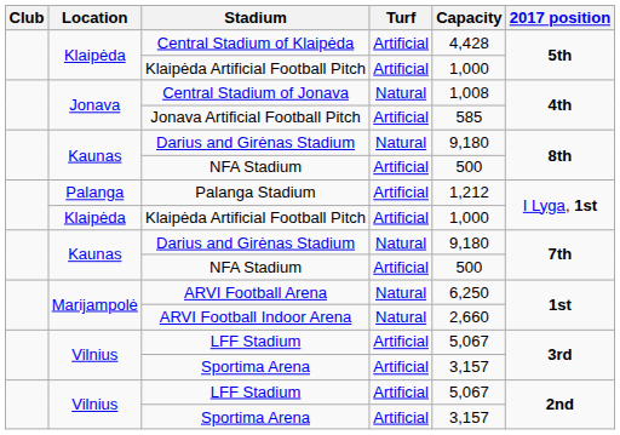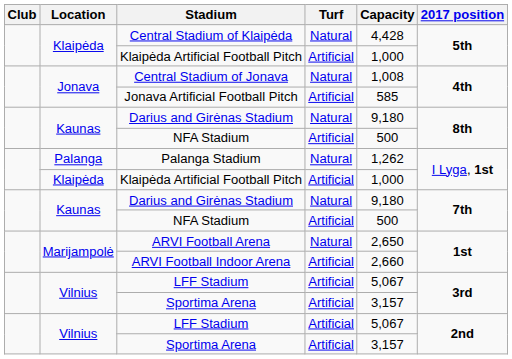Central Stadium of Klaipėda | Turf: Artificial -> Natural
Palanga Stadium | Turf: Artificial -> Natural
Palanga Stadium | Capacity: 1,212 -> 1,262
ARVI Football Arena | Capacity: 6,250 -> 2,650
ARVI Football Indoor Arena | Turf: Natural -> Artificial
